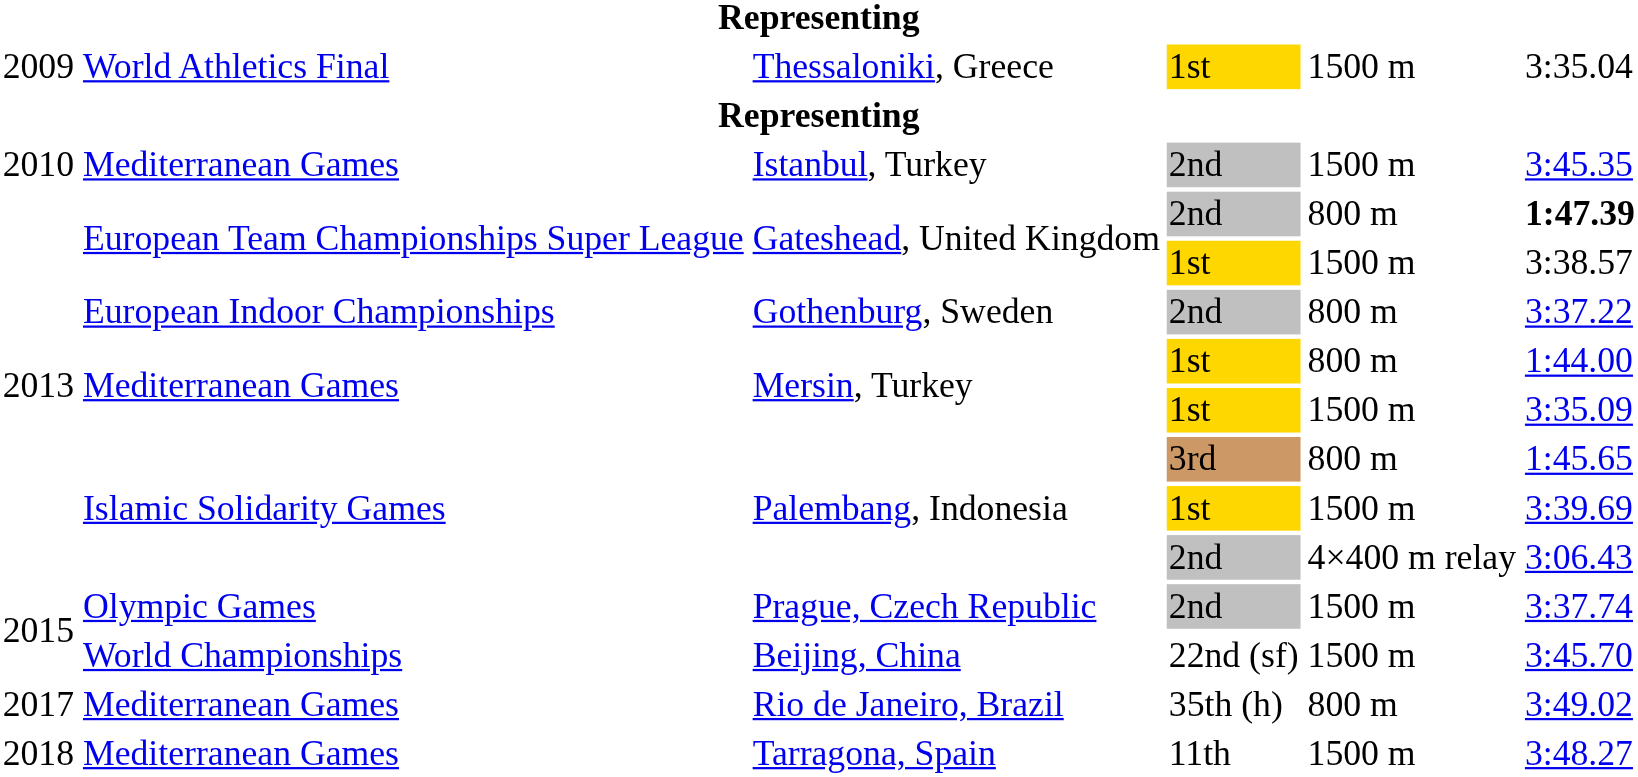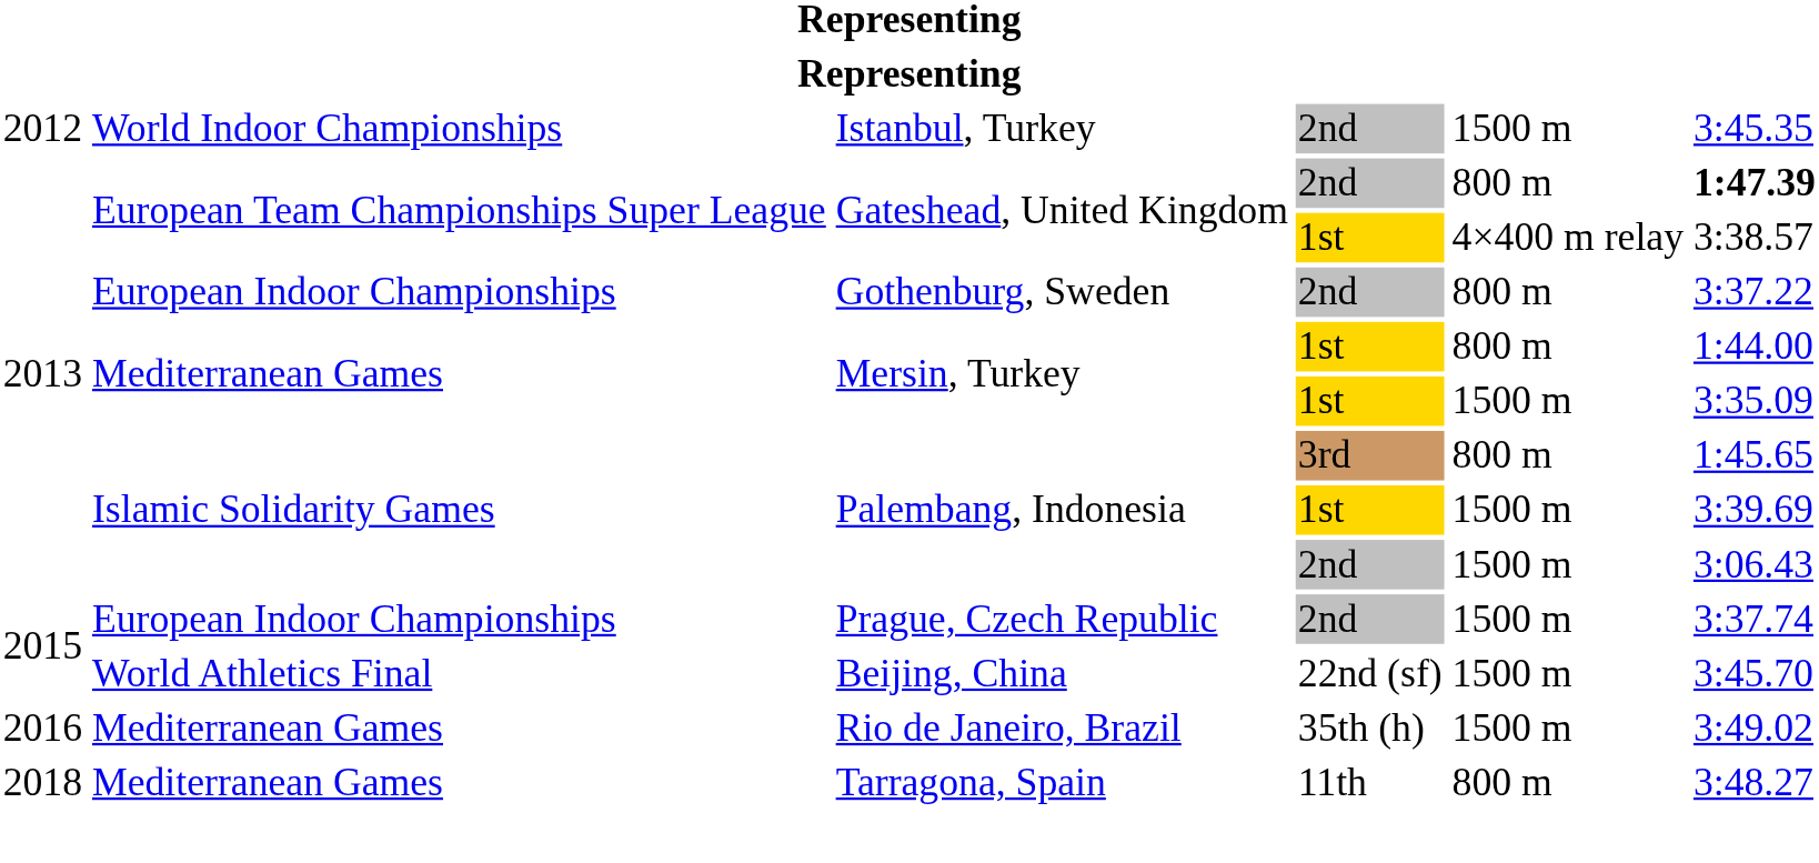- row: 2009 | World Athletics Final | Thessaloniki, Greece | 1st | 1500 m | 3:35.04
Istanbul, Turkey | column 1: 2010 -> 2012
Istanbul, Turkey | column 2: Mediterranean Games -> World Indoor Championships
Gateshead, United Kingdom / 1st | column 5: 1500 m -> 4×400 m relay
Palembang, Indonesia / 2nd | column 5: 4×400 m relay -> 1500 m
Prague, Czech Republic | column 2: Olympic Games -> European Indoor Championships
Beijing, China | column 2: World Championships -> World Athletics Final
Rio de Janeiro, Brazil | column 1: 2017 -> 2016
Rio de Janeiro, Brazil | column 5: 800 m -> 1500 m
Tarragona, Spain | column 5: 1500 m -> 800 m
